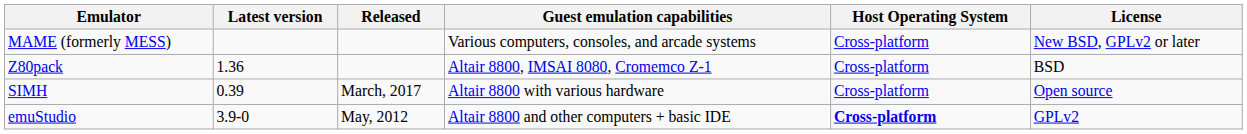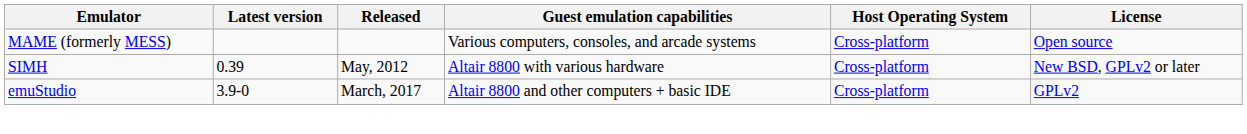MAME (formerly MESS) | License: New BSD, GPLv2 or later -> Open source
- row: Z80pack | 1.36 | Altair 8800, IMSAI 8080, Cromemco Z-1 | Cross-platform | BSD
SIMH | Released: March, 2017 -> May, 2012
SIMH | License: Open source -> New BSD, GPLv2 or later
emuStudio | Released: May, 2012 -> March, 2017
emuStudio | Host Operating System: bold -> normal
